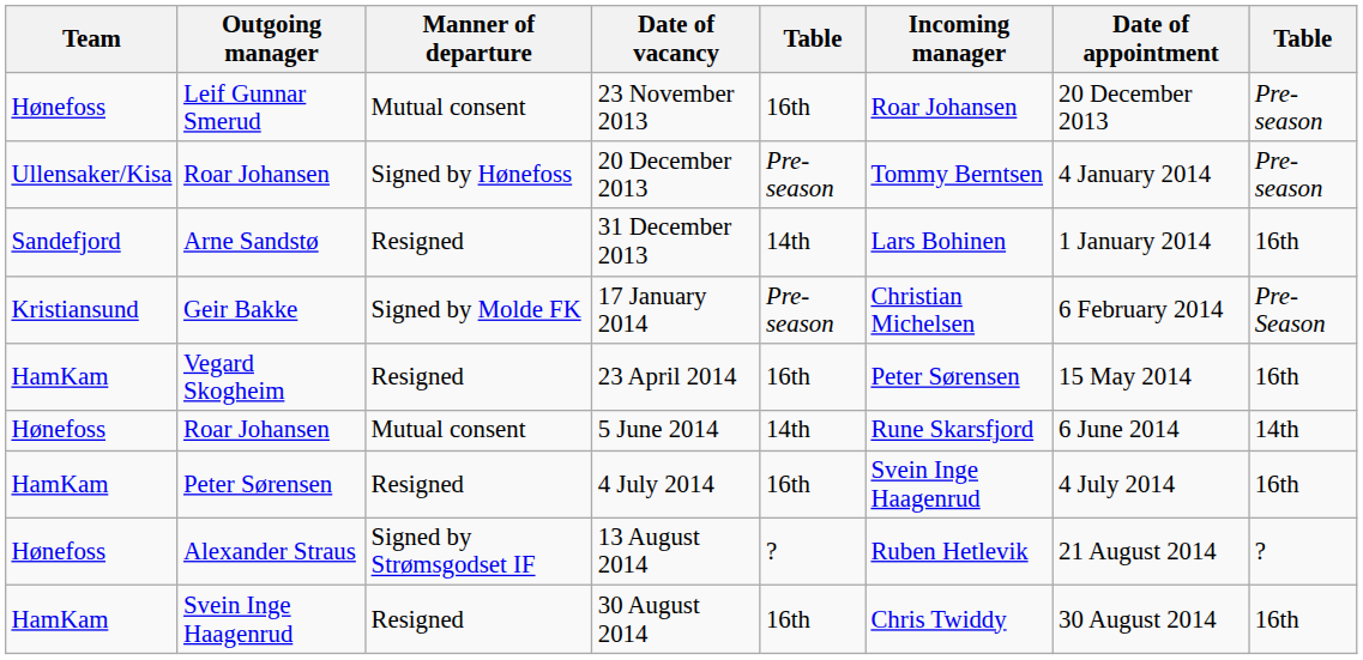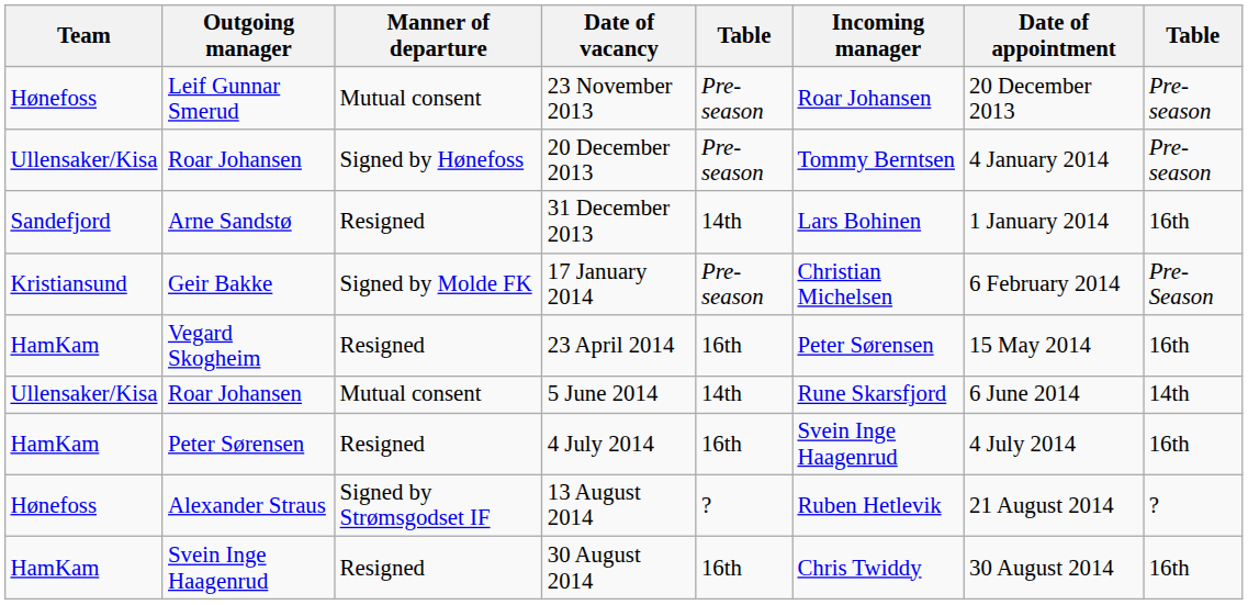23 November 2013 | column 5: 16th -> Pre-season
5 June 2014 | Team: Hønefoss -> Ullensaker/Kisa
